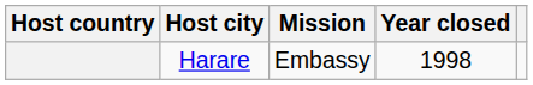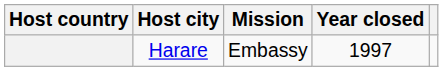Harare | Year closed: 1998 -> 1997
